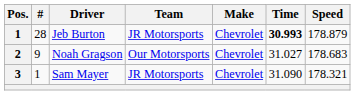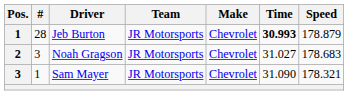Noah Gragson | #: 9 -> 3
Noah Gragson | Team: Our Motorsports -> JR Motorsports
